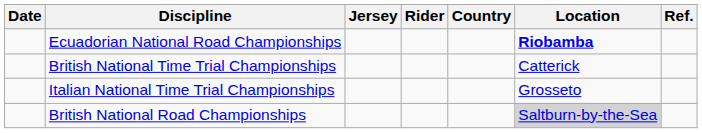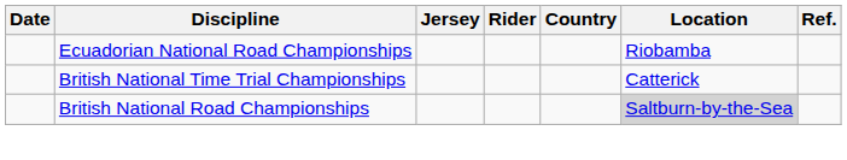Ecuadorian National Road Championships | Location: bold -> normal
- row: Italian National Time Trial Championships | Grosseto
